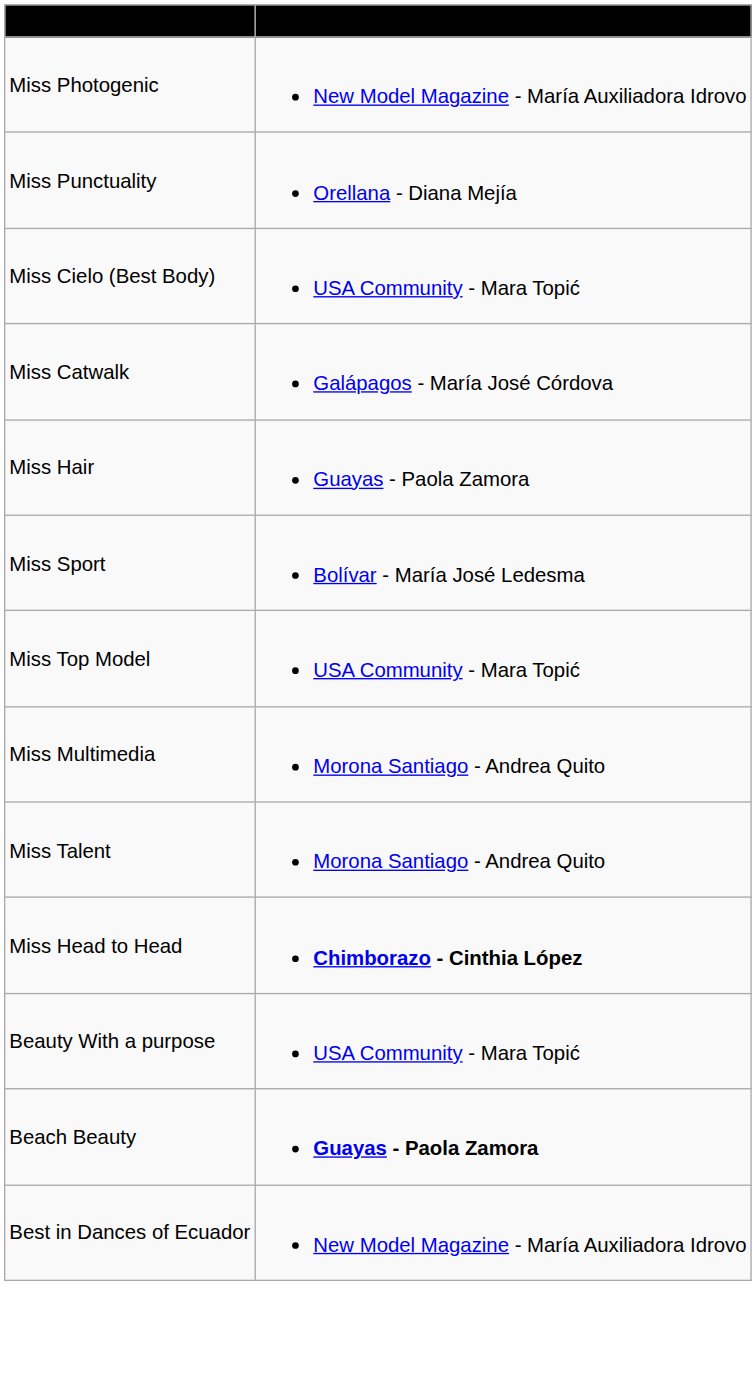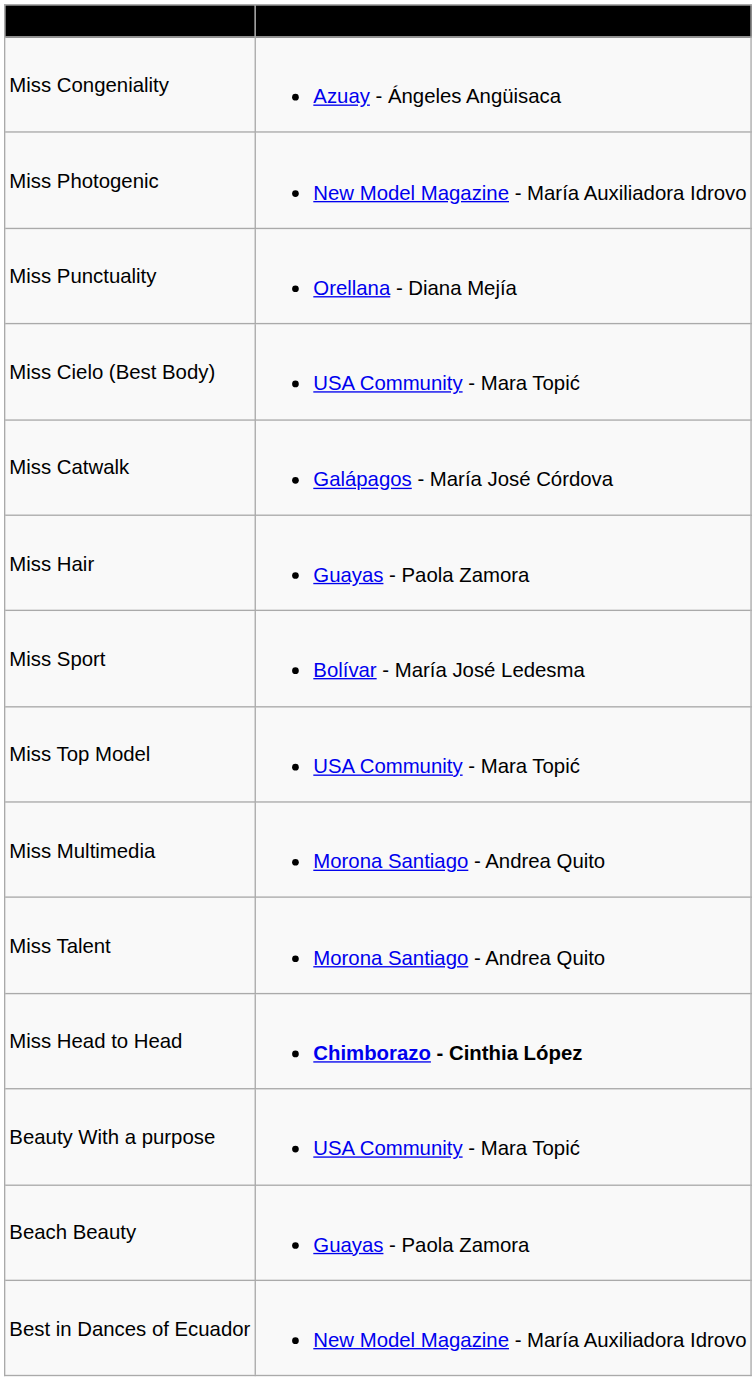+ row: Miss Congeniality | Azuay - Ángeles Angüisaca
Beach Beauty | column 2: bold -> normal
